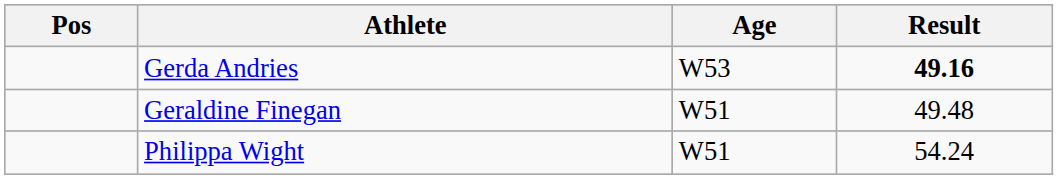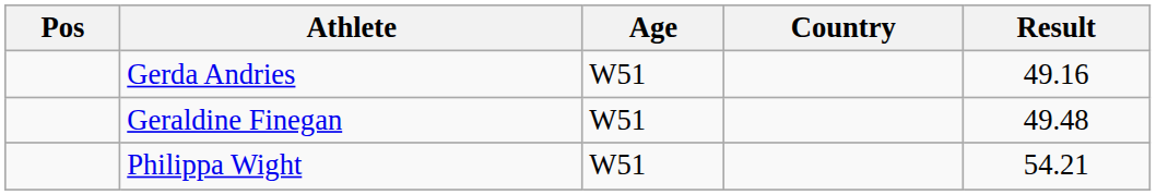+ column: Country
Gerda Andries | Age: W53 -> W51
Gerda Andries | Result: bold -> normal
Philippa Wight | Result: 54.24 -> 54.21
